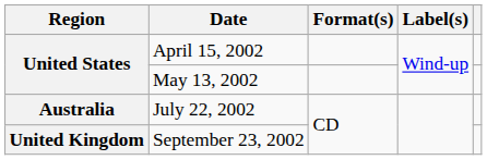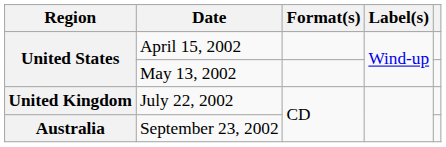July 22, 2002 | Region: Australia -> United Kingdom
September 23, 2002 | Region: United Kingdom -> Australia
